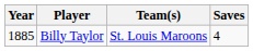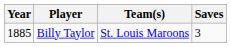Billy Taylor | Saves: 4 -> 3
